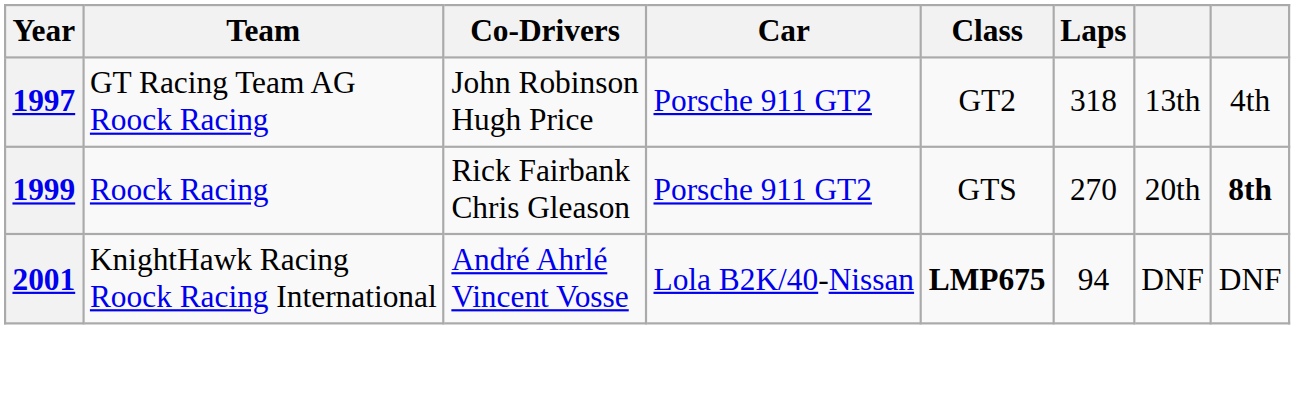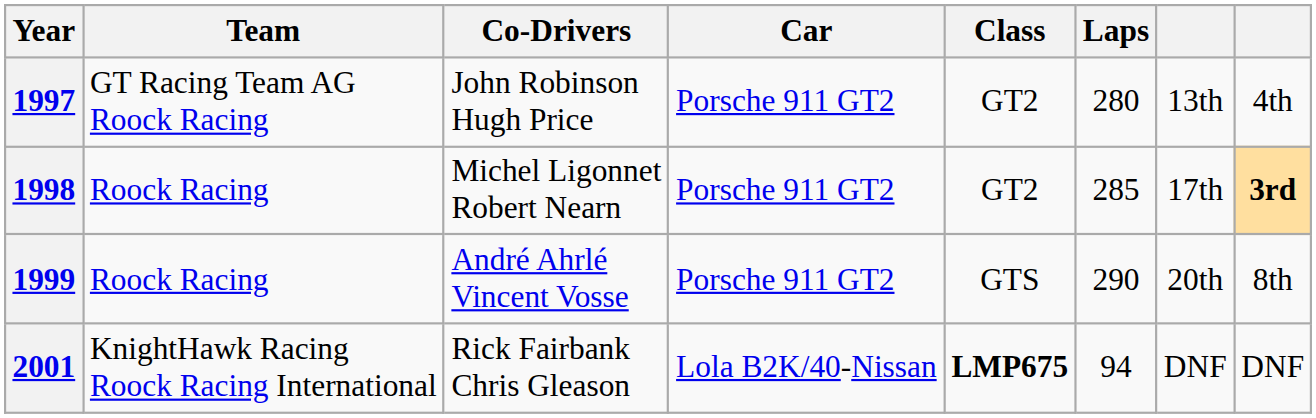1997 | Laps: 318 -> 280
+ row: 1998 | Roock Racing | Michel Ligonnet Robert Nearn | Porsche 911 GT2 | GT2 | 285 | 17th | 3rd
1999 | Co-Drivers: Rick Fairbank Chris Gleason -> André Ahrlé Vincent Vosse
1999 | Laps: 270 -> 290
1999 | column 8: bold -> normal
2001 | Co-Drivers: André Ahrlé Vincent Vosse -> Rick Fairbank Chris Gleason
